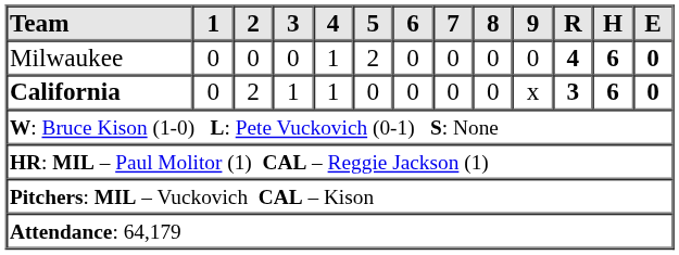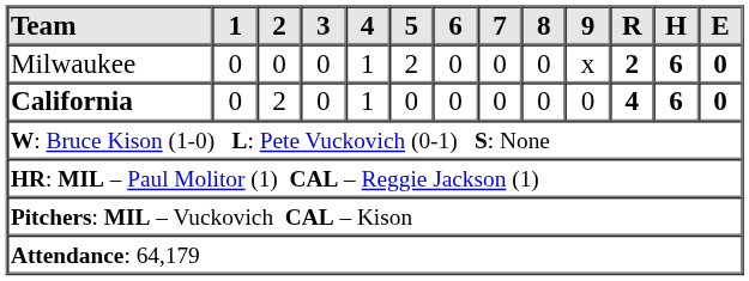Milwaukee | 9: 0 -> x
Milwaukee | R: 4 -> 2
California | 3: 1 -> 0
California | 9: x -> 0
California | R: 3 -> 4
